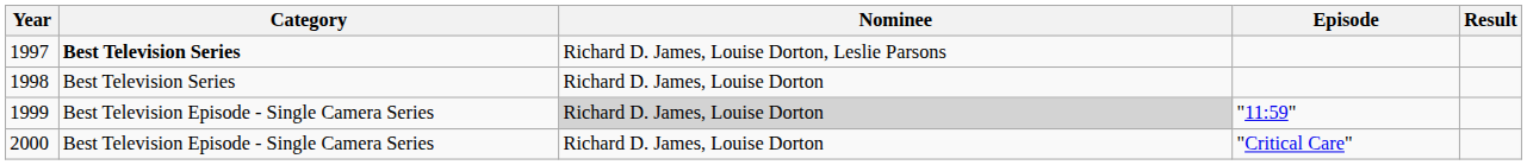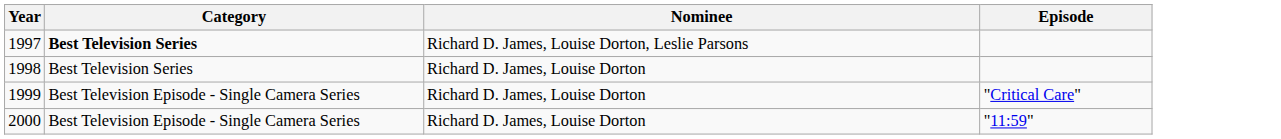- column: Result
1999 | Nominee: lightgrey background -> no background
1999 | Episode: "11:59" -> "Critical Care"
2000 | Episode: "Critical Care" -> "11:59"
